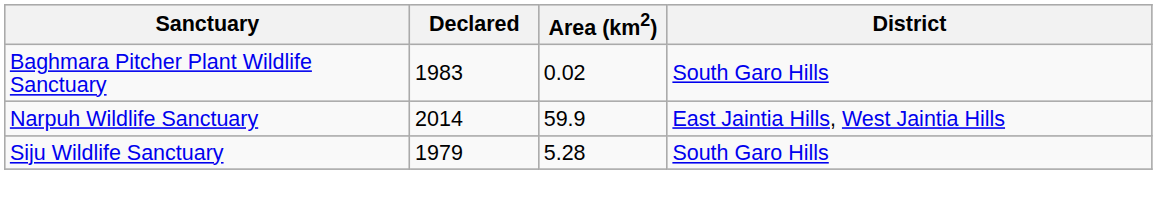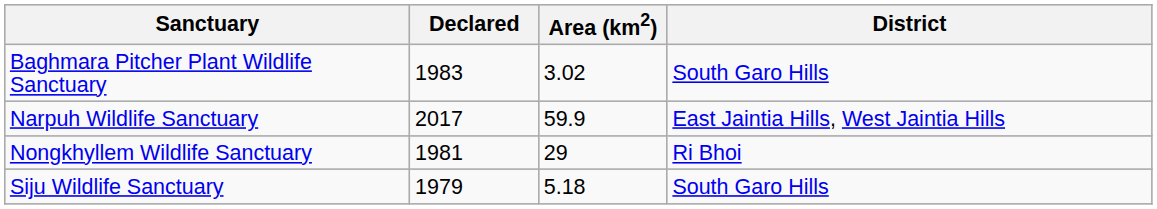Baghmara Pitcher Plant Wildlife Sanctuary | Area (km2): 0.02 -> 3.02
Narpuh Wildlife Sanctuary | Declared: 2014 -> 2017
+ row: Nongkhyllem Wildlife Sanctuary | 1981 | 29 | Ri Bhoi
Siju Wildlife Sanctuary | Area (km2): 5.28 -> 5.18
